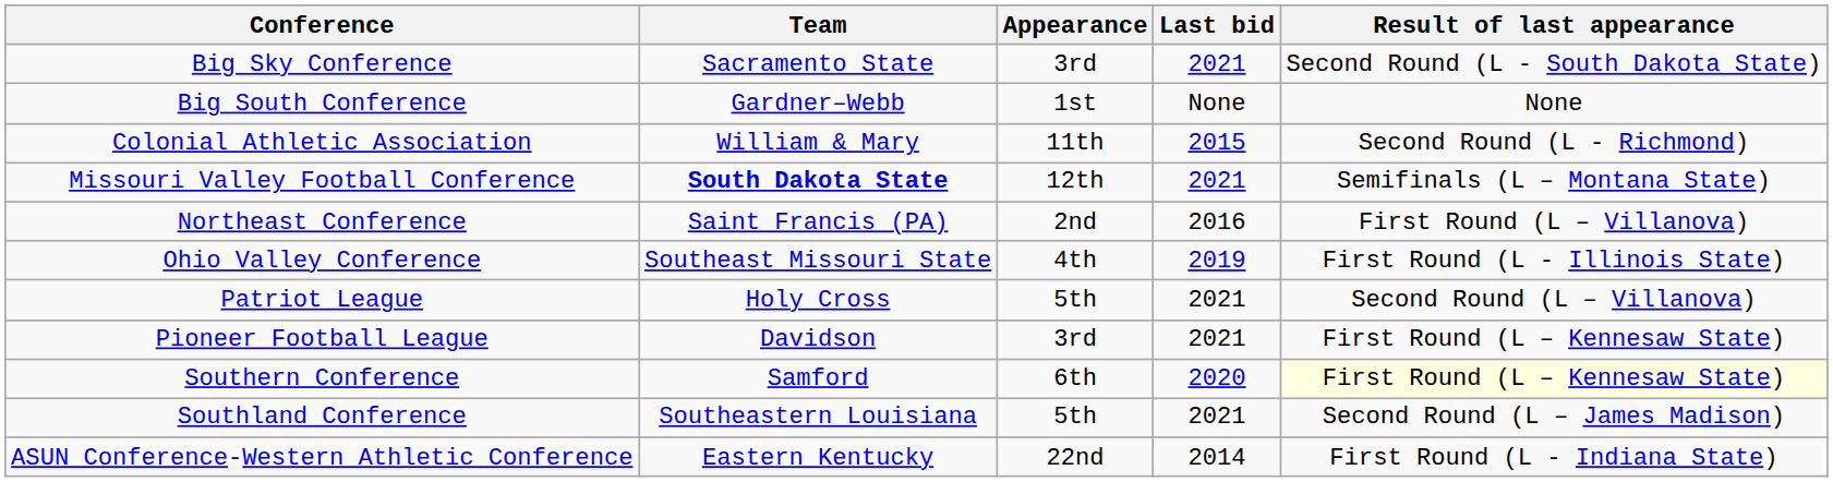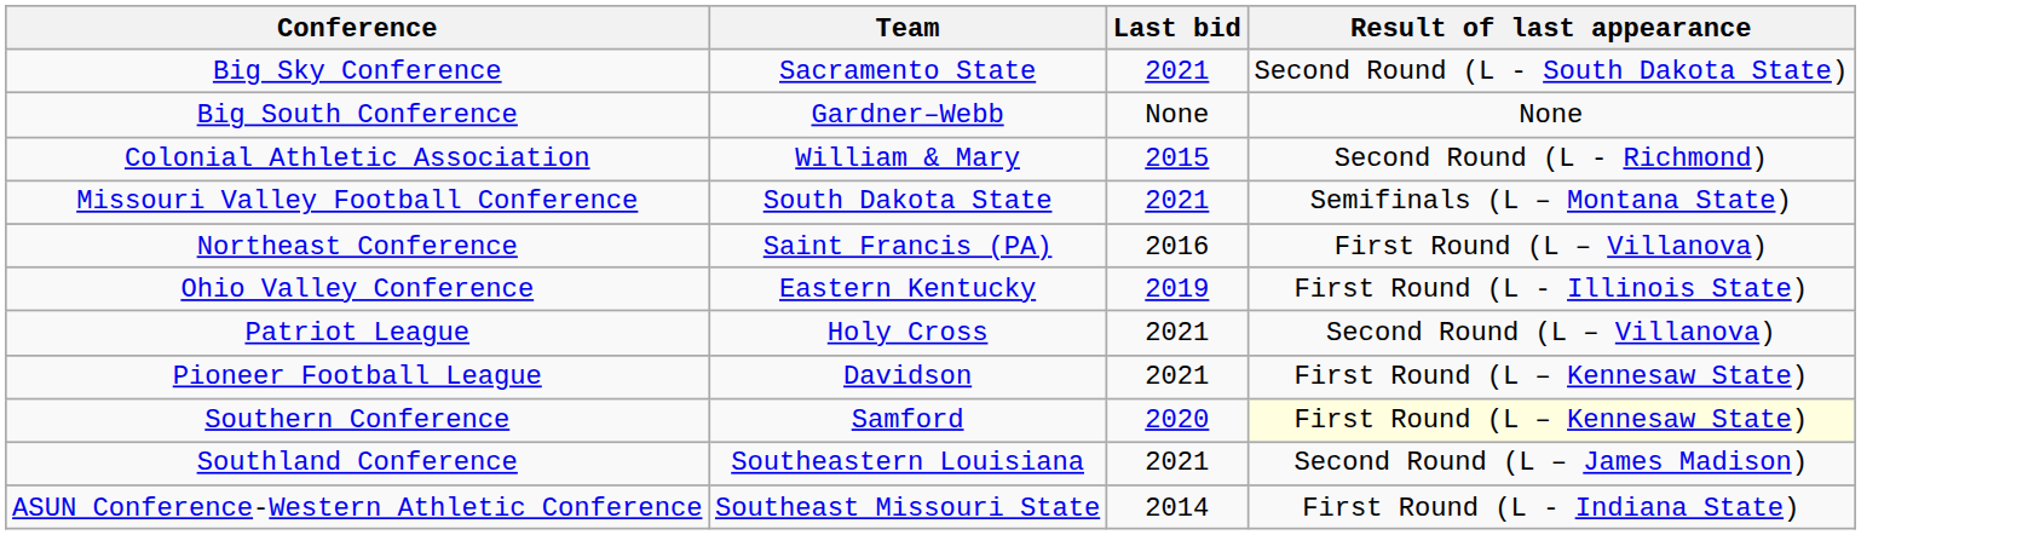- column: Appearance | 3rd | 1st | 11th | 12th | 2nd | 4th | 5th | 3rd | 6th | 5th | 22nd
Missouri Valley Football Conference | Team: bold -> normal
Ohio Valley Conference | Team: Southeast Missouri State -> Eastern Kentucky
ASUN Conference-Western Athletic Conference | Team: Eastern Kentucky -> Southeast Missouri State
